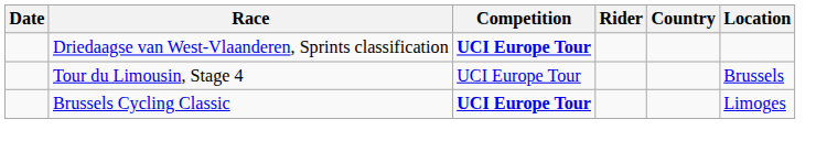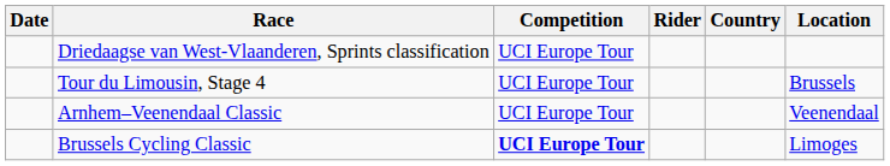Driedaagse van West-Vlaanderen, Sprints classification | Competition: bold -> normal
+ row: Arnhem–Veenendaal Classic | UCI Europe Tour | Veenendaal
